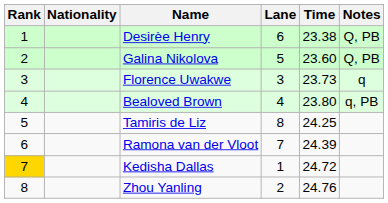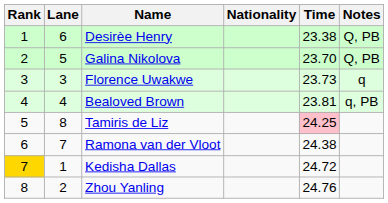columns swapped: Lane <-> Nationality
Galina Nikolova | Time: 23.60 -> 23.70
Bealoved Brown | Time: 23.80 -> 23.81
Tamiris de Liz | Time: no background -> pink background
Ramona van der Vloot | Time: 24.39 -> 24.38
